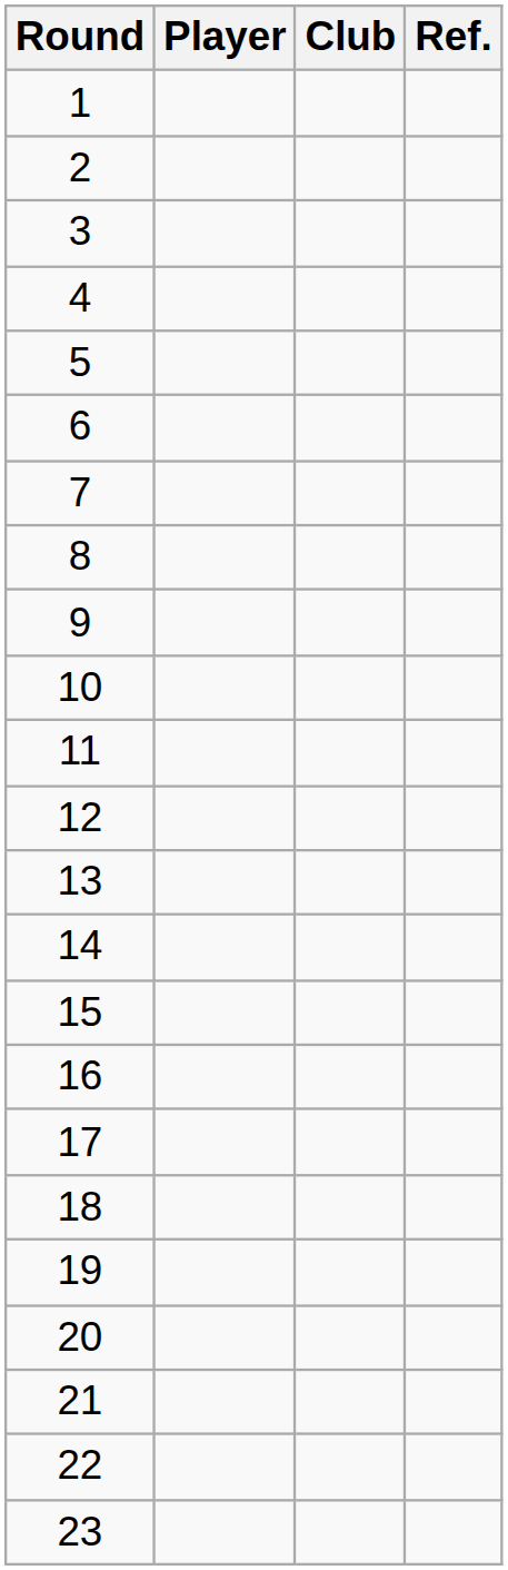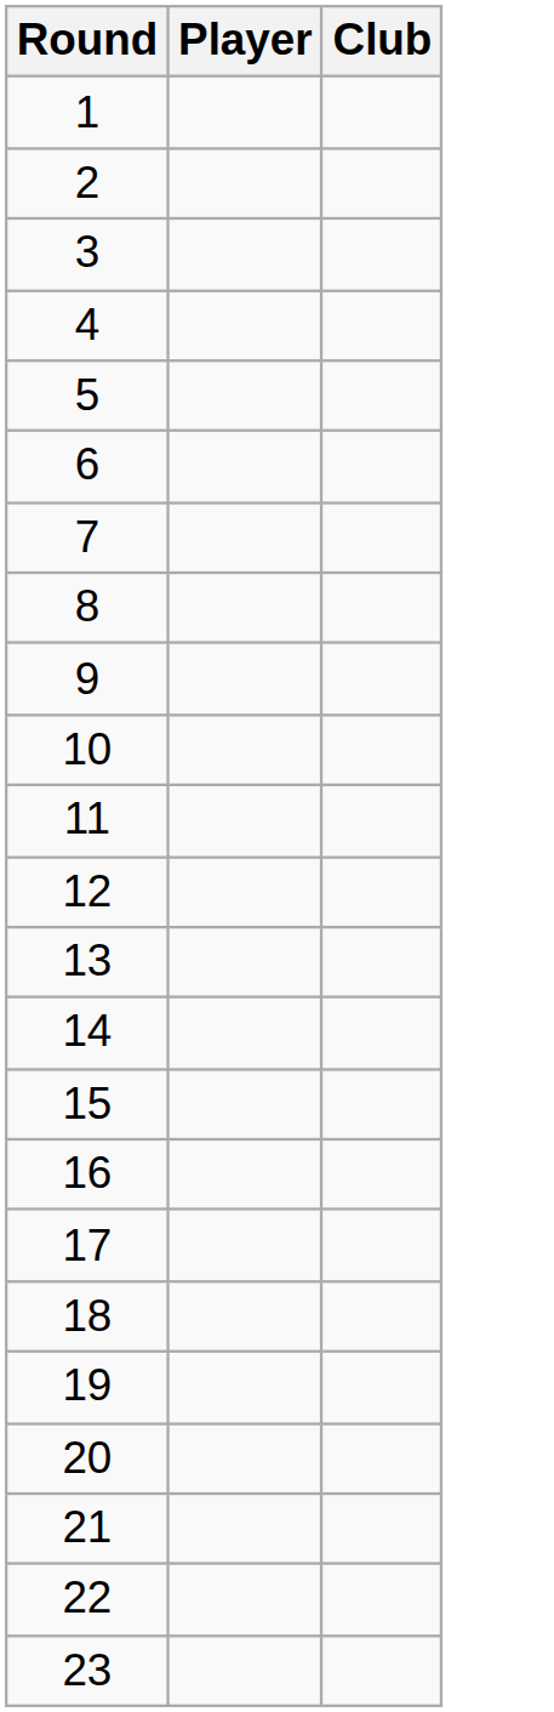- column: Ref.
